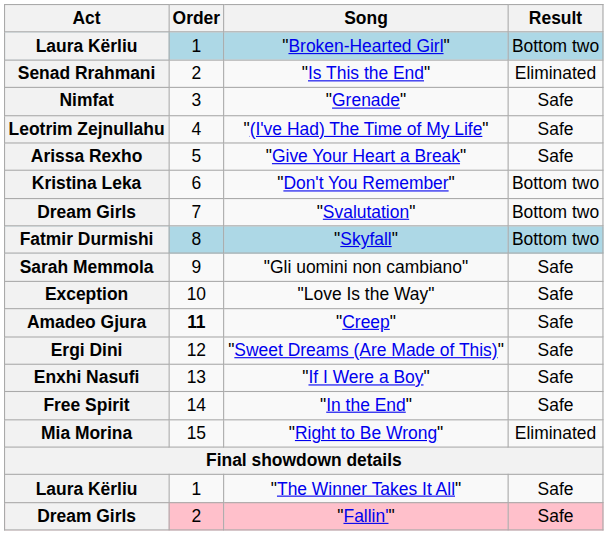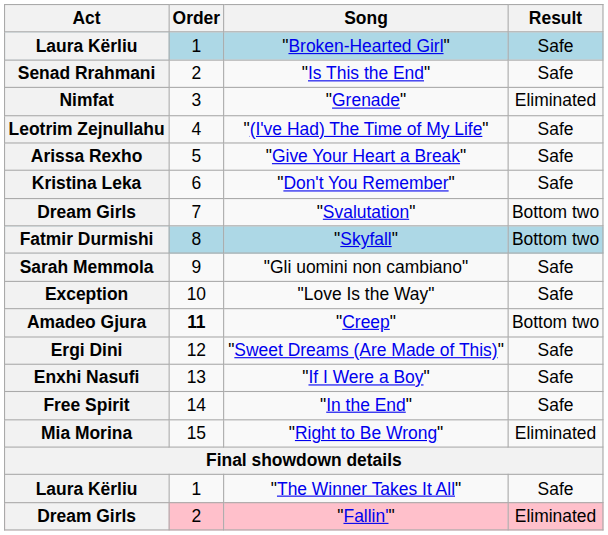"Broken-Hearted Girl" | Result: Bottom two -> Safe
"Is This the End" | Result: Eliminated -> Safe
"Grenade" | Result: Safe -> Eliminated
"Don't You Remember" | Result: Bottom two -> Safe
"Creep" | Result: Safe -> Bottom two
"Fallin'" | Result: Safe -> Eliminated
